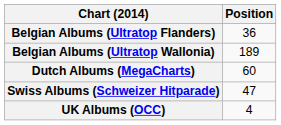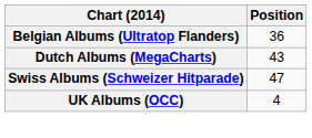- row: Belgian Albums (Ultratop Wallonia) | 189
Dutch Albums (MegaCharts) | Position: 60 -> 43
